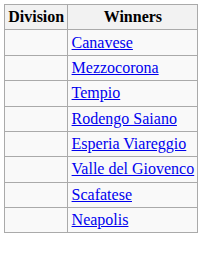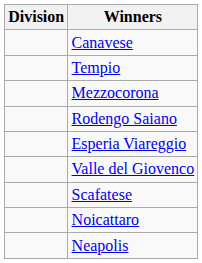rows swapped: Tempio <-> Mezzocorona
+ row: Noicattaro
